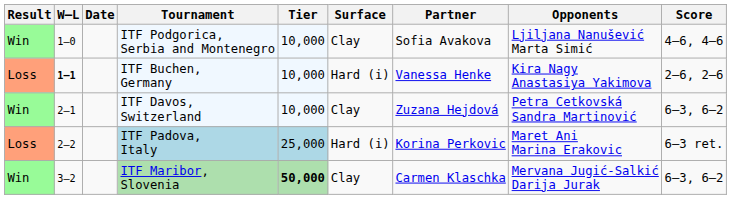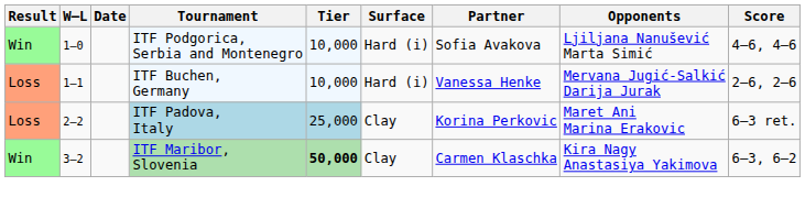ITF Podgorica, Serbia and Montenegro | Surface: Clay -> Hard (i)
ITF Buchen, Germany | W–L: bold -> normal
ITF Buchen, Germany | Opponents: Kira Nagy Anastasiya Yakimova -> Mervana Jugić-Salkić Darija Jurak
- row: Win | 2–1 | ITF Davos, Switzerland | 10,000 | Clay | Zuzana Hejdová | Petra Cetkovská Sandra Martinović | 6–3, 6–2
ITF Padova, Italy | Surface: Hard (i) -> Clay
ITF Maribor, Slovenia | Opponents: Mervana Jugić-Salkić Darija Jurak -> Kira Nagy Anastasiya Yakimova
